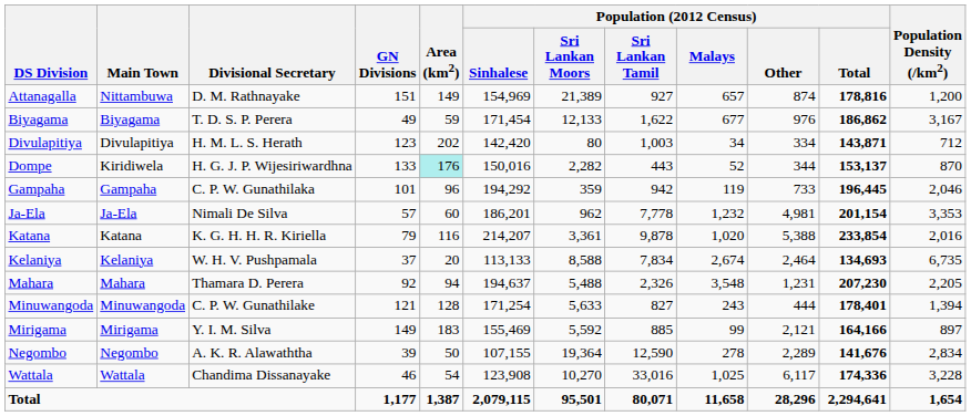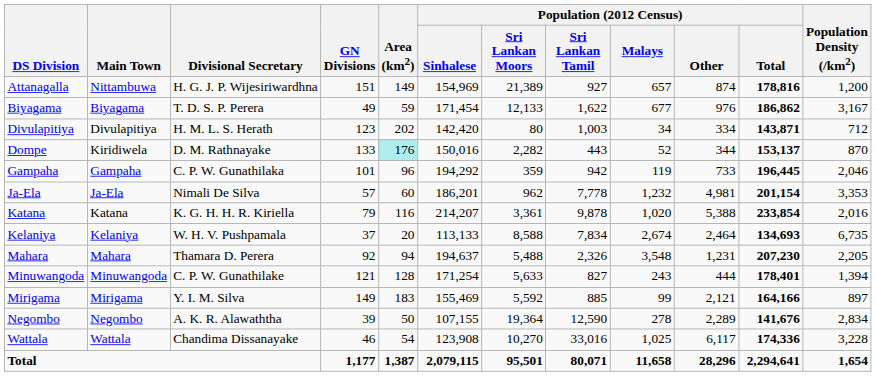Attanagalla | Divisional Secretary: D. M. Rathnayake -> H. G. J. P. Wijesiriwardhna
Dompe | Divisional Secretary: H. G. J. P. Wijesiriwardhna -> D. M. Rathnayake
